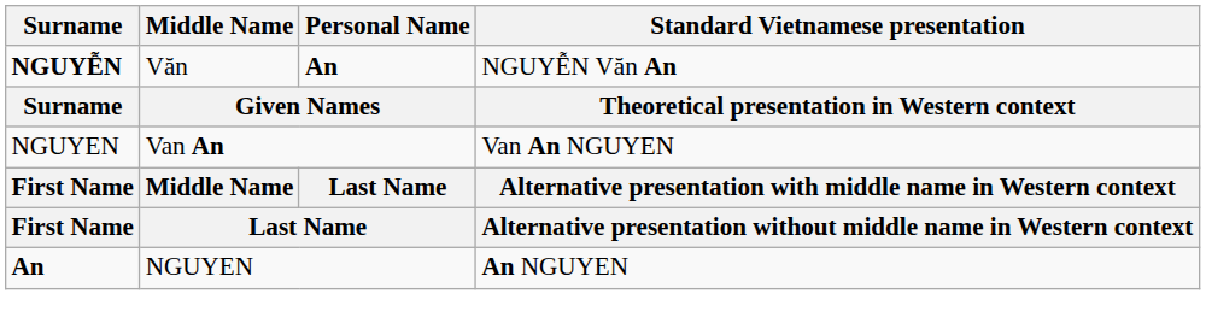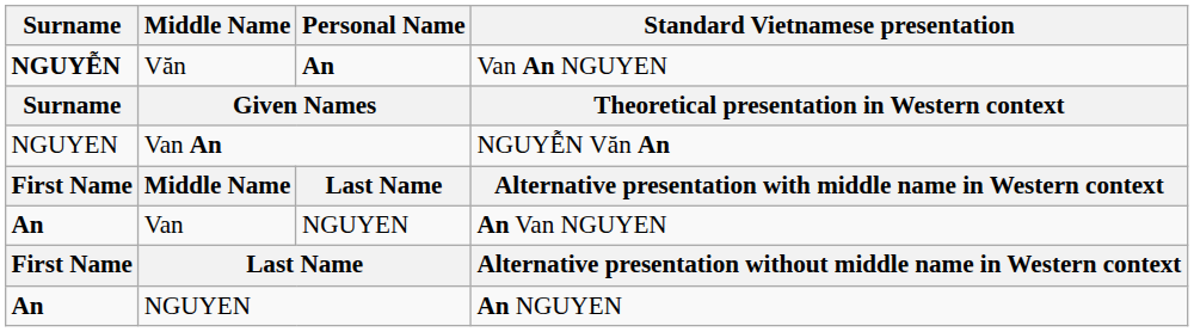Văn | Standard Vietnamese presentation: NGUYỄN Văn An -> Van An NGUYEN
Van An | Standard Vietnamese presentation: Van An NGUYEN -> NGUYỄN Văn An
+ row: An | Van | NGUYEN | An Van NGUYEN
